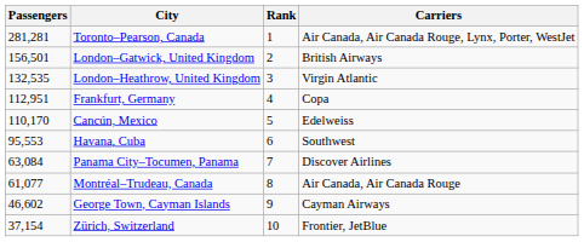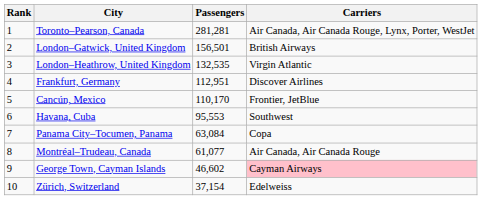columns swapped: Rank <-> Passengers
Frankfurt, Germany | Carriers: Copa -> Discover Airlines
Cancún, Mexico | Carriers: Edelweiss -> Frontier, JetBlue
Panama City–Tocumen, Panama | Carriers: Discover Airlines -> Copa
George Town, Cayman Islands | Carriers: no background -> pink background
Zürich, Switzerland | Carriers: Frontier, JetBlue -> Edelweiss
